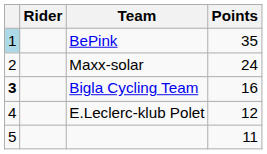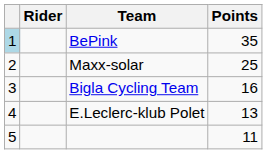Maxx-solar | Points: 24 -> 25
Bigla Cycling Team | column 1: bold -> normal
E.Leclerc-klub Polet | Points: 12 -> 13
